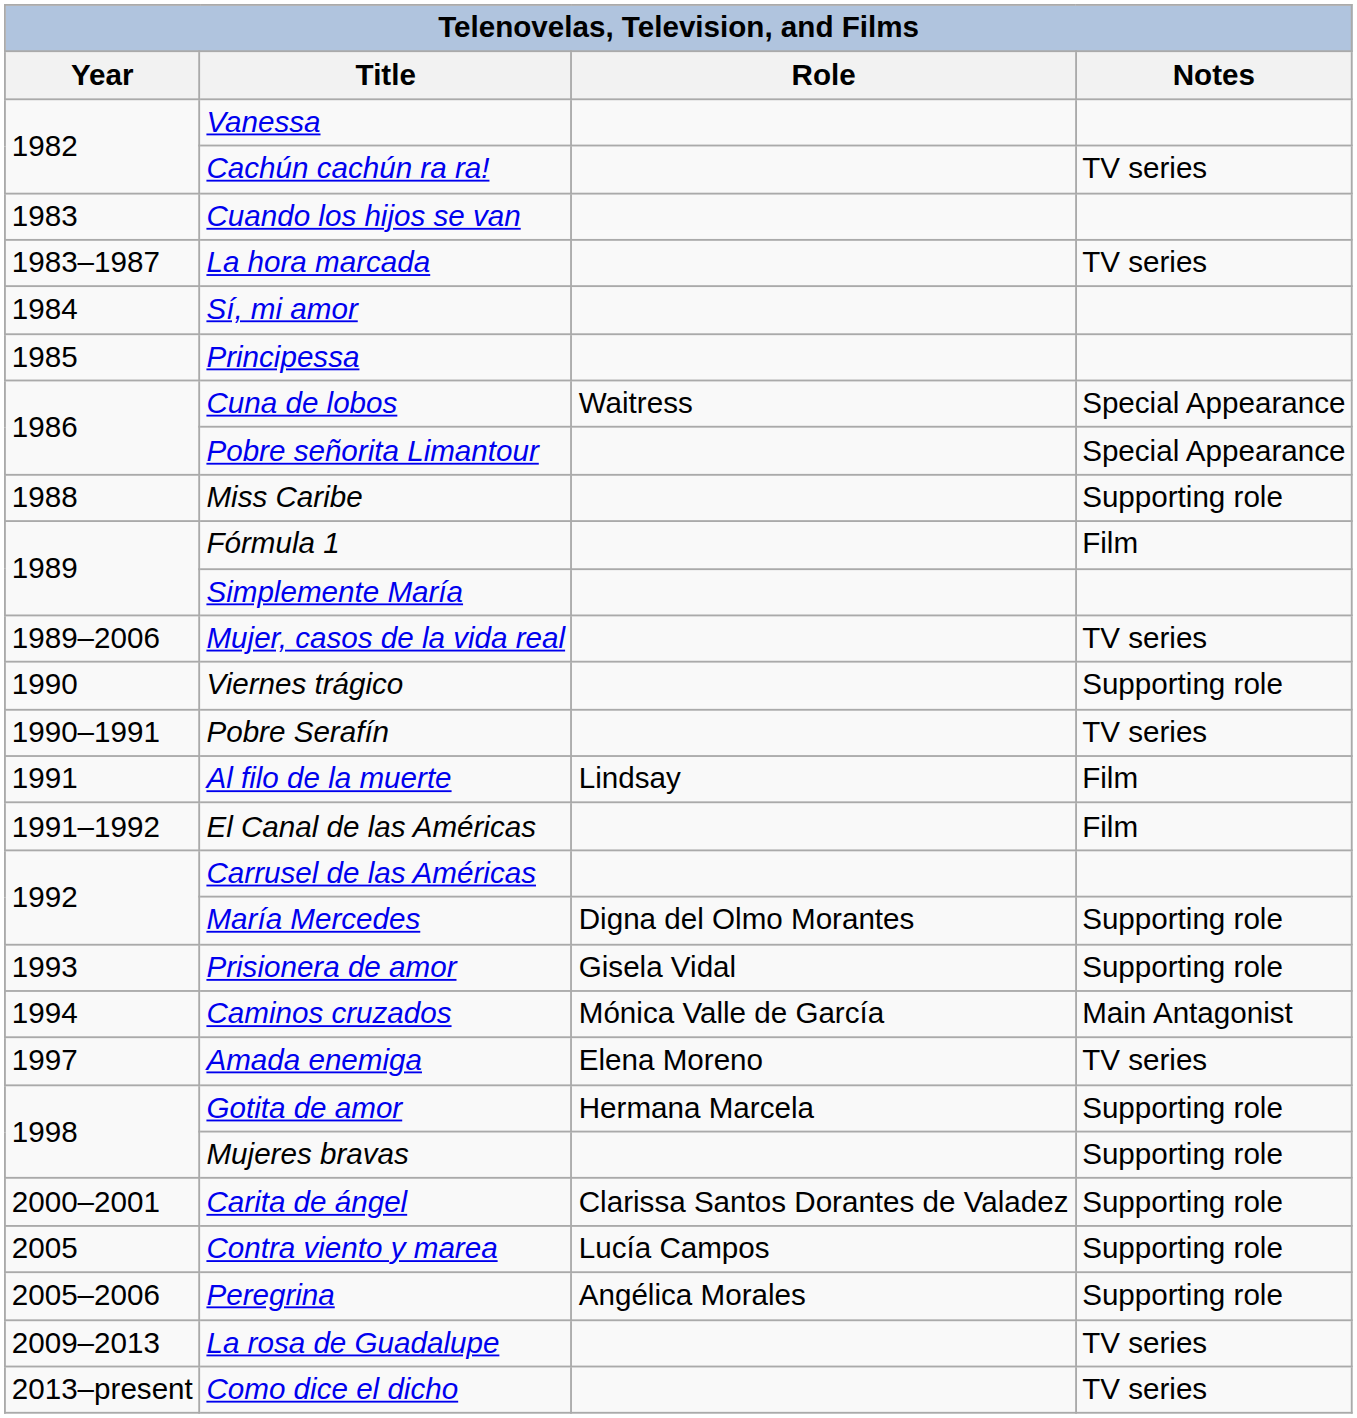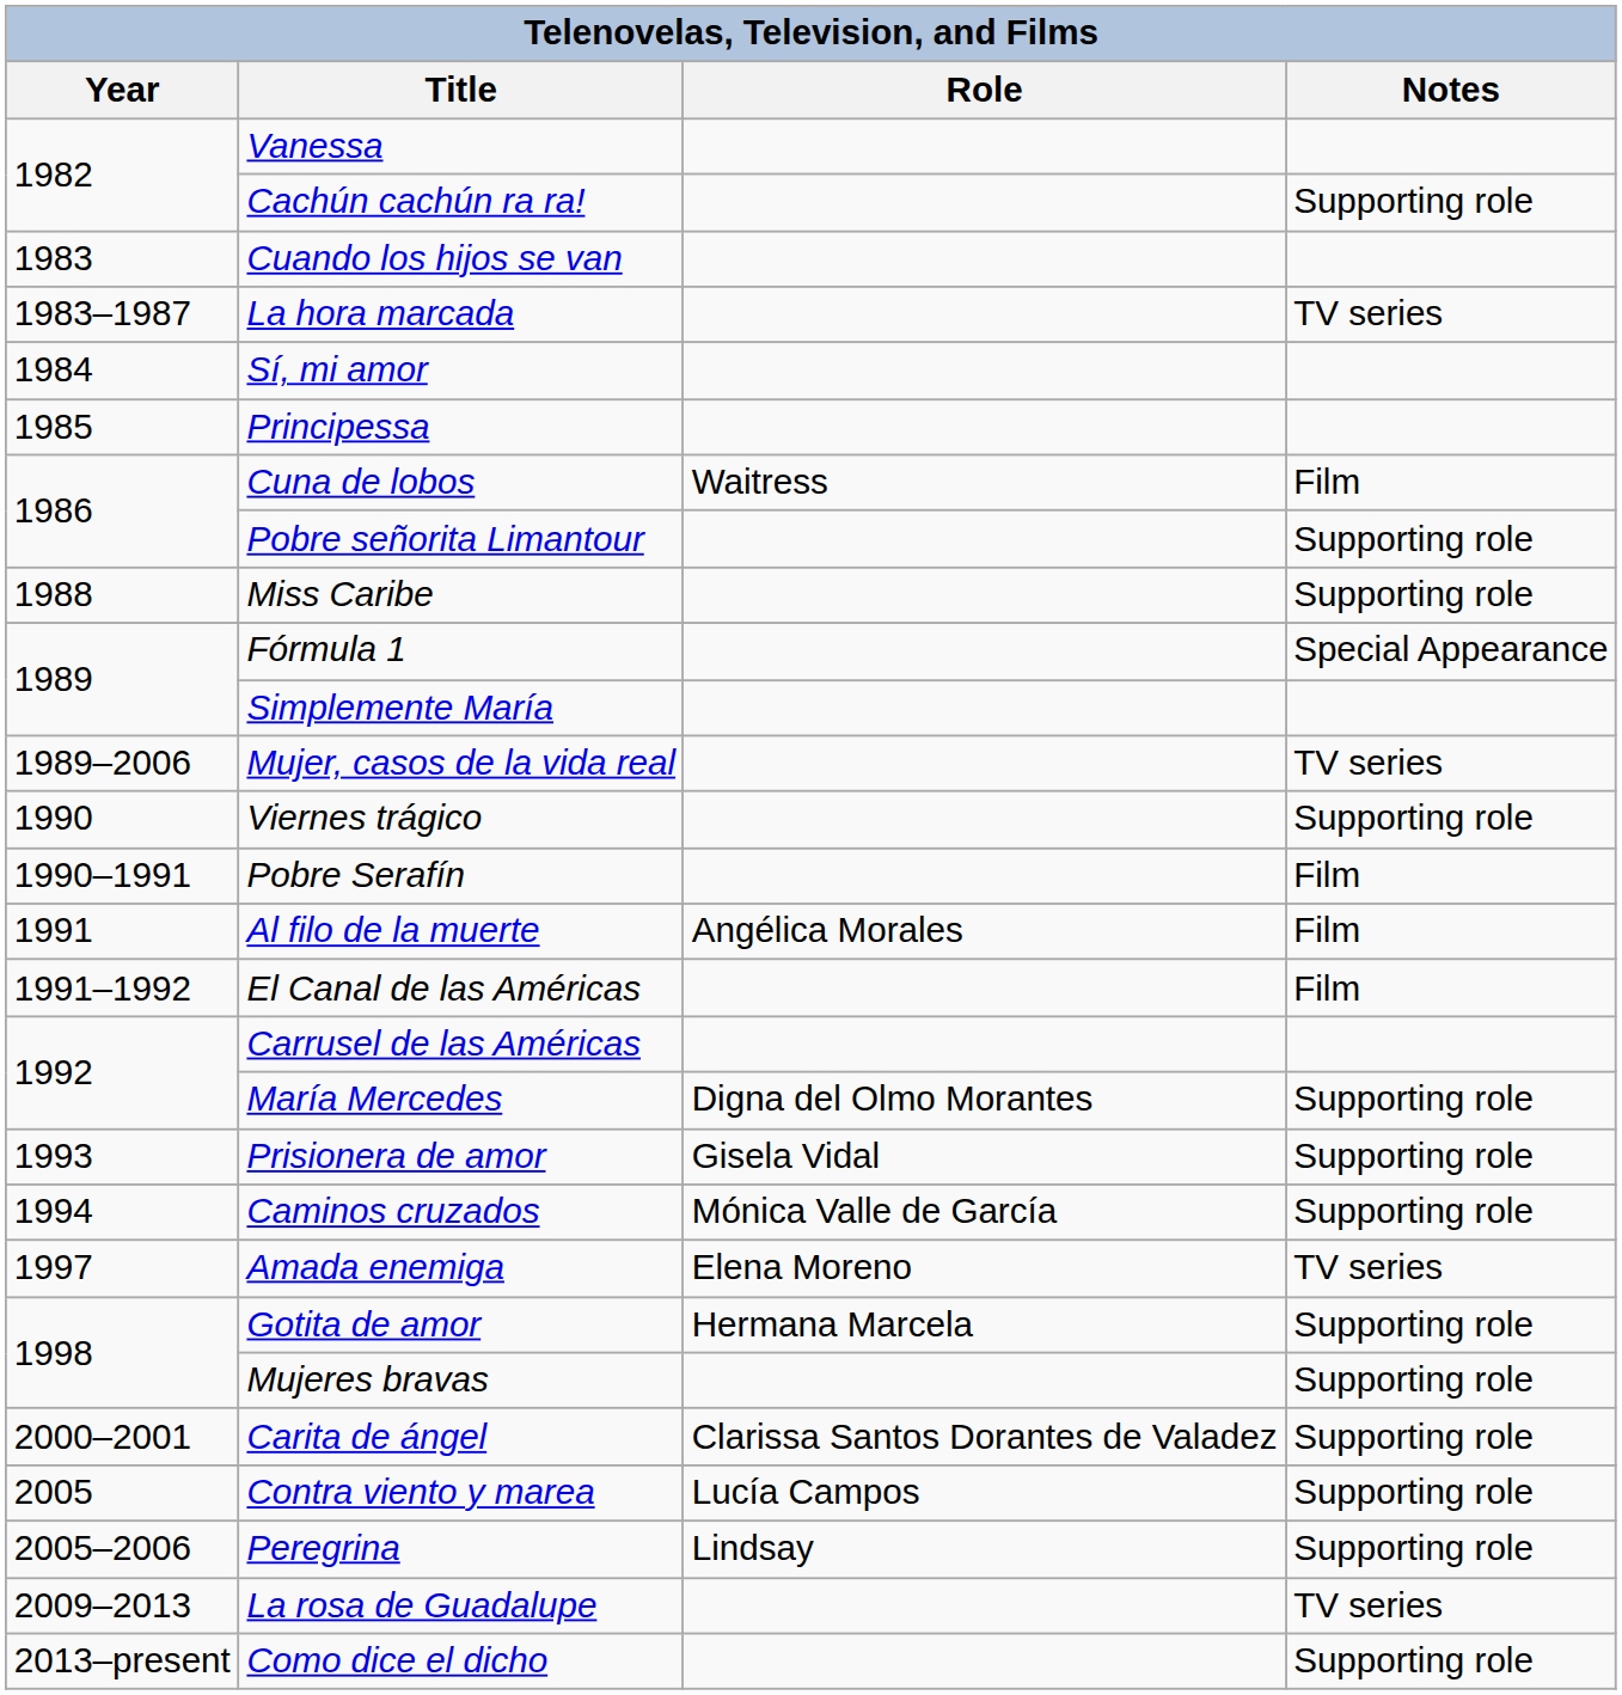Cachún cachún ra ra! | Notes: TV series -> Supporting role
Cuna de lobos | Notes: Special Appearance -> Film
Pobre señorita Limantour | Notes: Special Appearance -> Supporting role
Fórmula 1 | Notes: Film -> Special Appearance
Pobre Serafín | Notes: TV series -> Film
Al filo de la muerte | Role: Lindsay -> Angélica Morales
Caminos cruzados | Notes: Main Antagonist -> Supporting role
Peregrina | Role: Angélica Morales -> Lindsay
Como dice el dicho | Notes: TV series -> Supporting role
